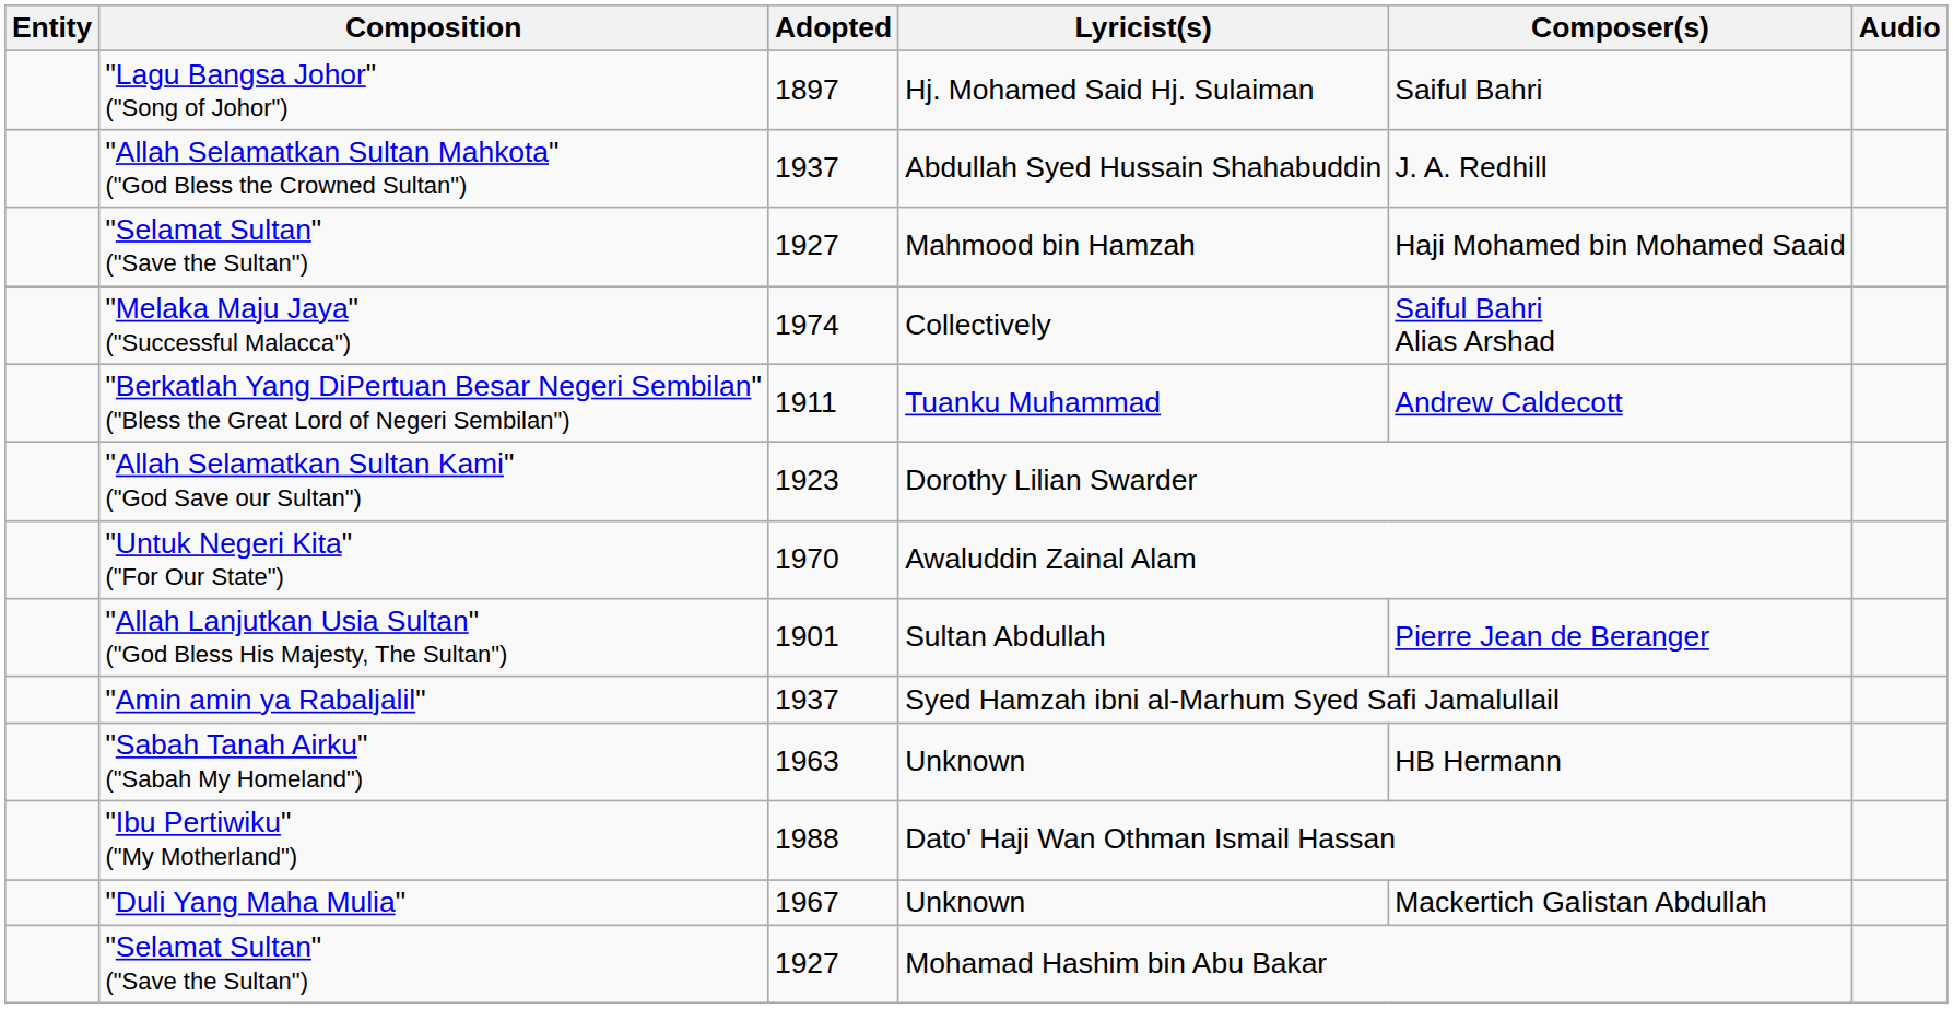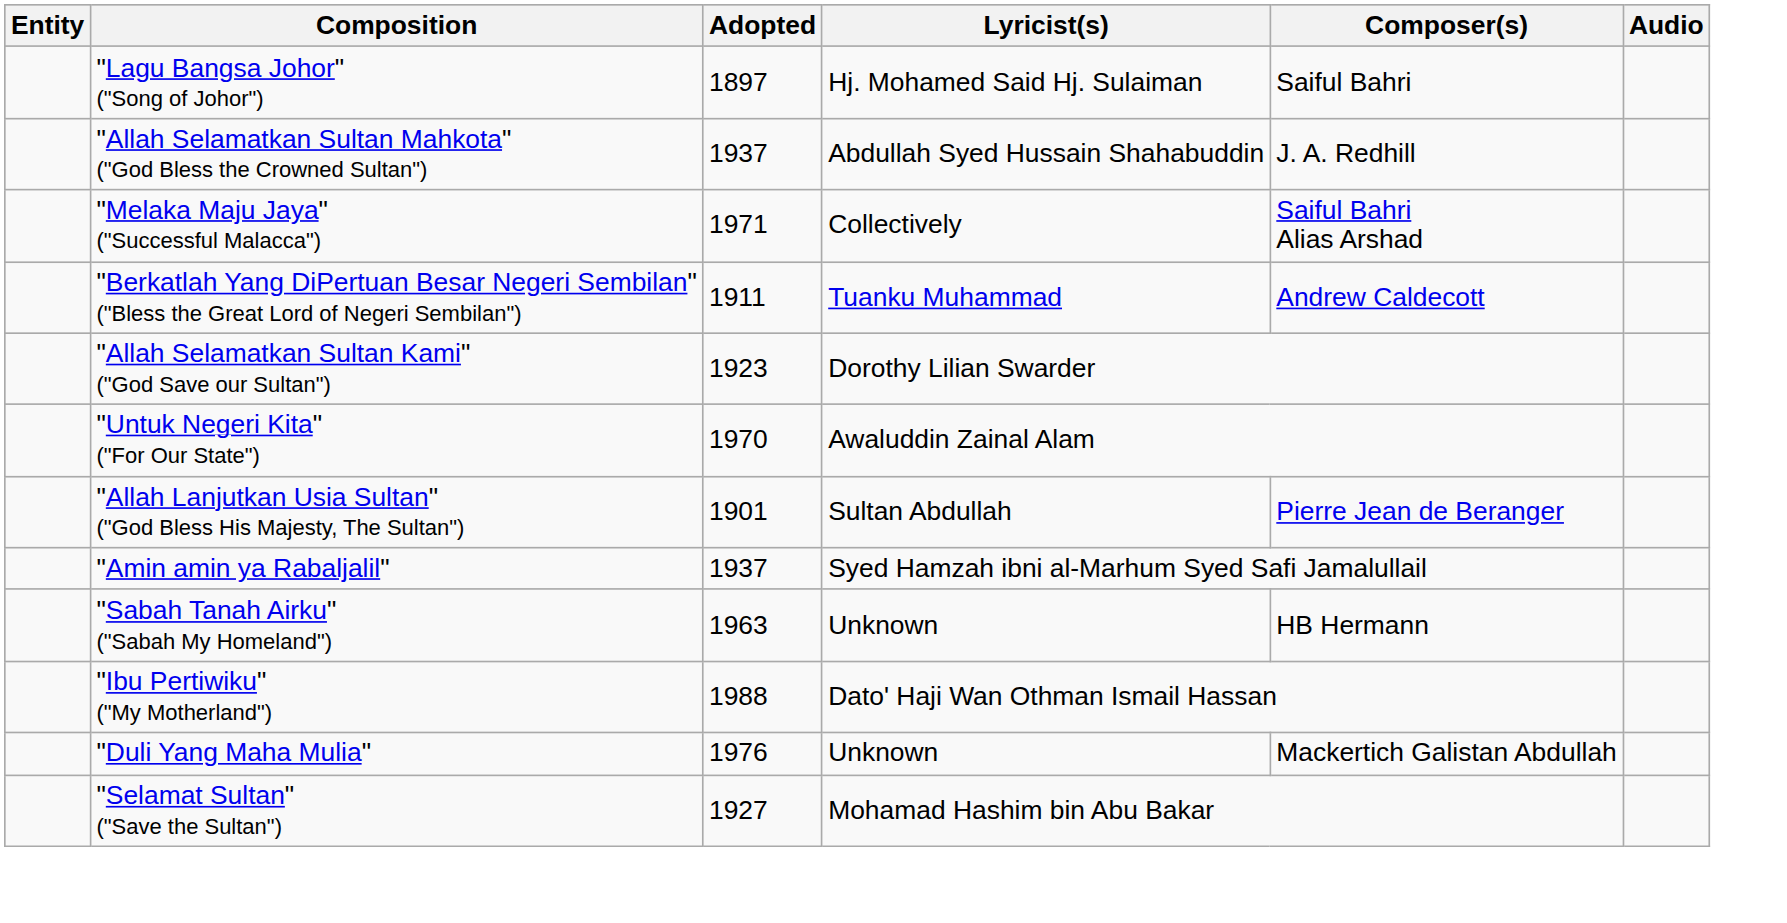- row: "Selamat Sultan" ("Save the Sultan") | 1927 | Mahmood bin Hamzah | Haji Mohamed bin Mohamed Saaid
"Melaka Maju Jaya" ("Successful Malacca") | Adopted: 1974 -> 1971
"Duli Yang Maha Mulia" | Adopted: 1967 -> 1976
